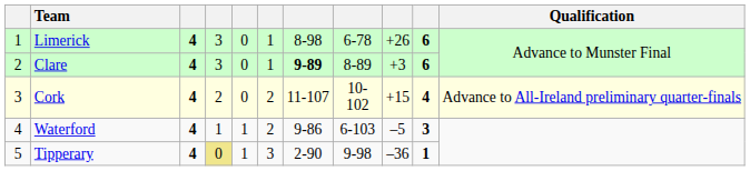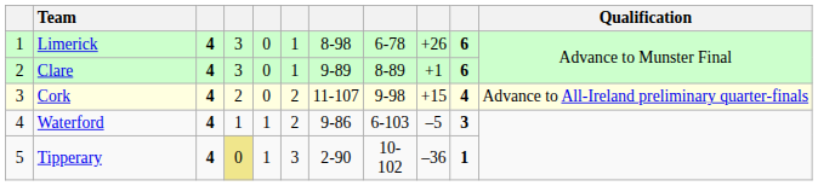Clare | column 7: bold -> normal
Clare | column 9: +3 -> +1
Cork | column 8: 10-102 -> 9-98
Tipperary | column 8: 9-98 -> 10-102
